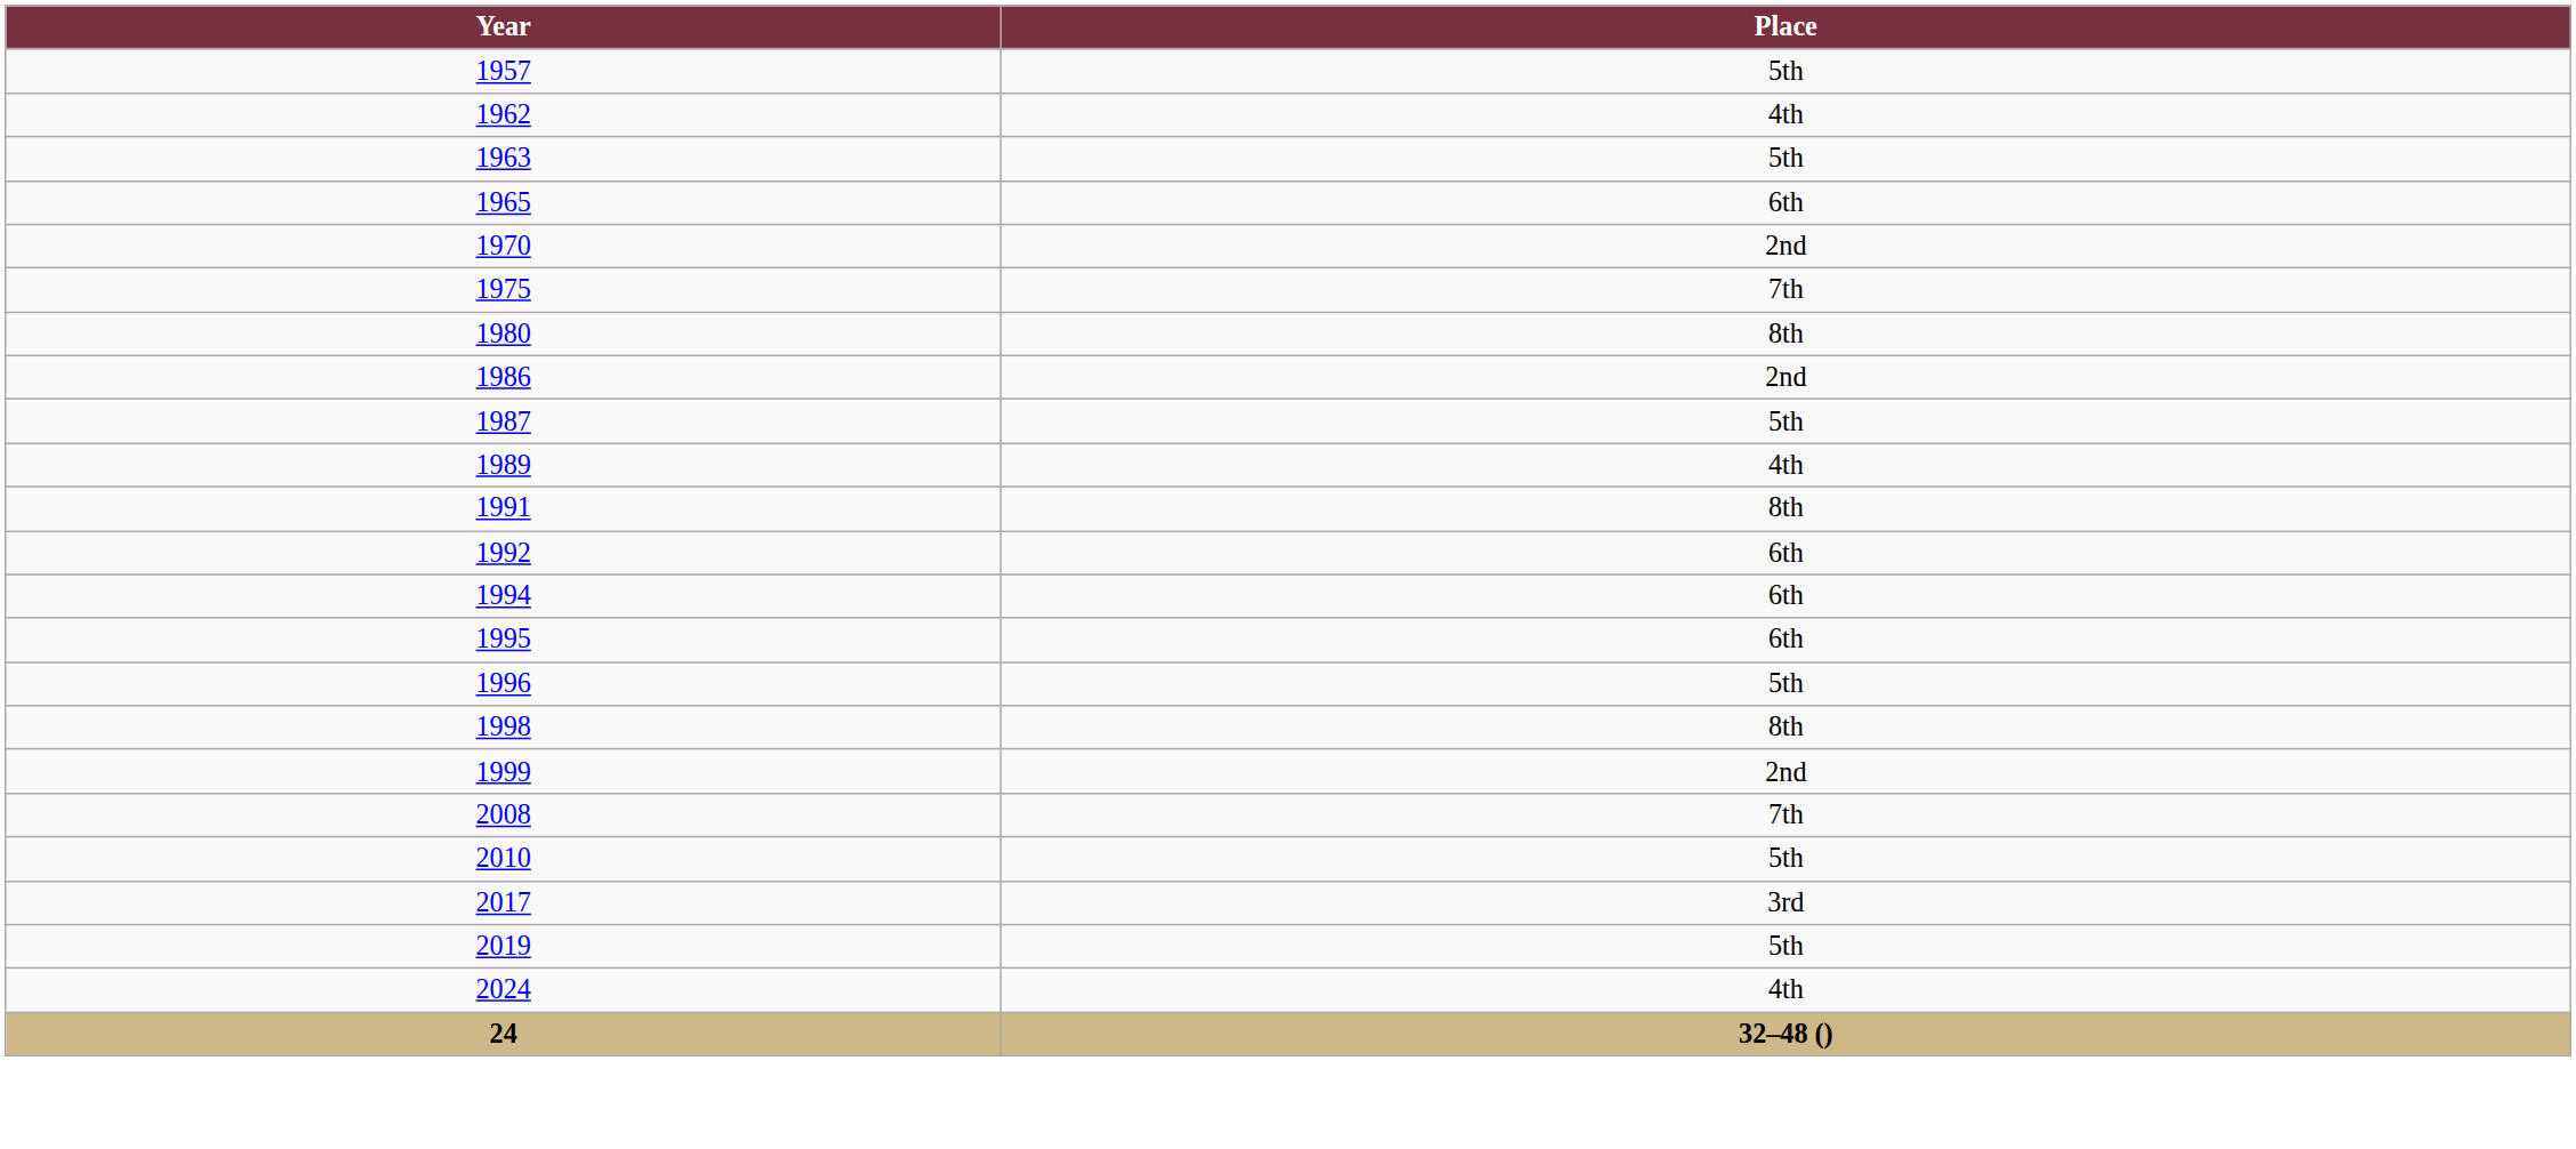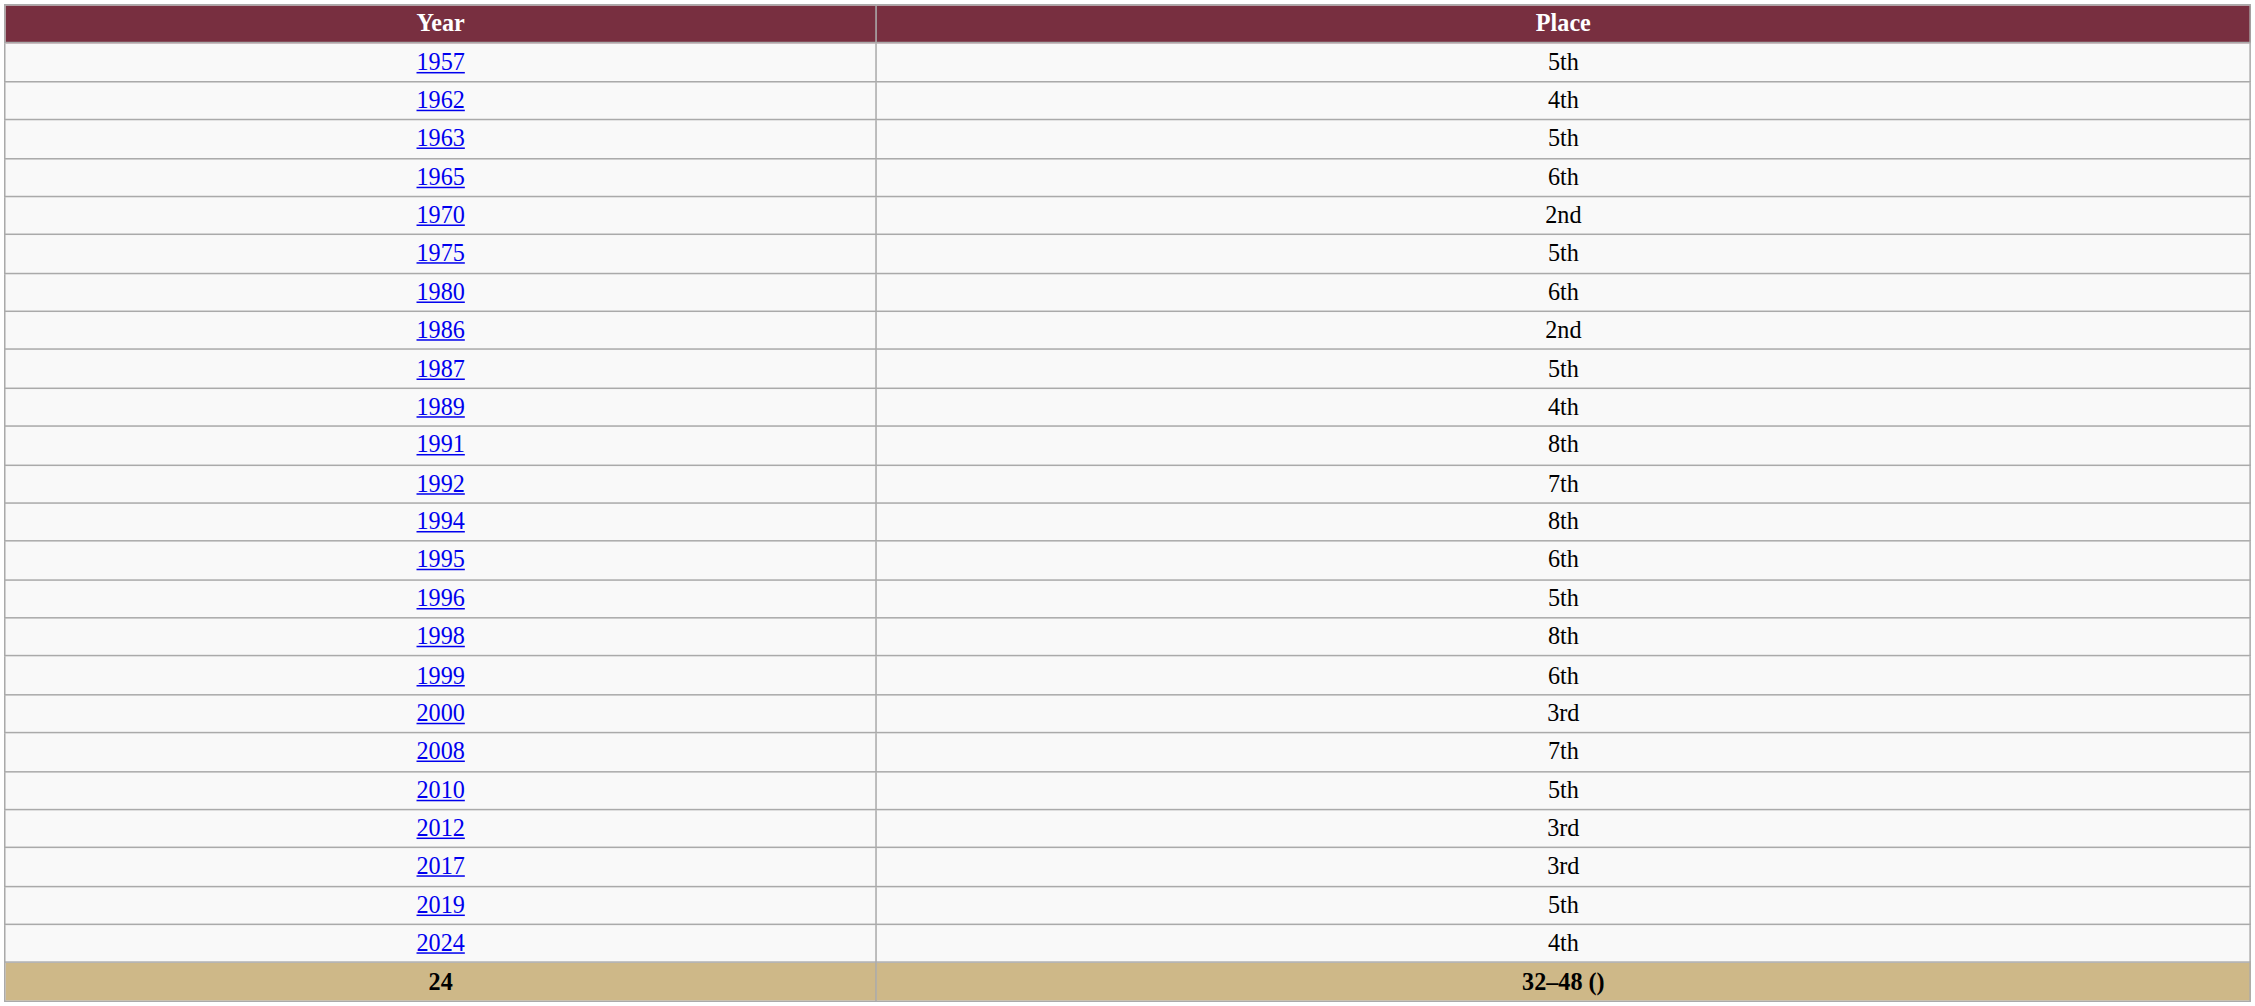1975 | Place: 7th -> 5th
1980 | Place: 8th -> 6th
1992 | Place: 6th -> 7th
1994 | Place: 6th -> 8th
1999 | Place: 2nd -> 6th
+ row: 2000 | 3rd
+ row: 2012 | 3rd
